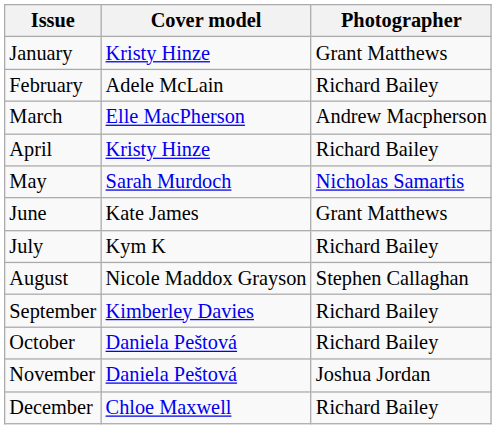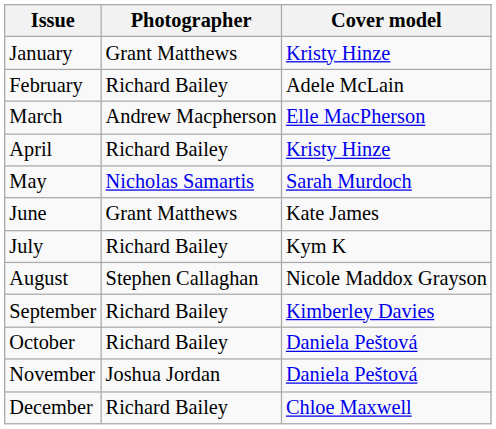columns swapped: Cover model <-> Photographer
